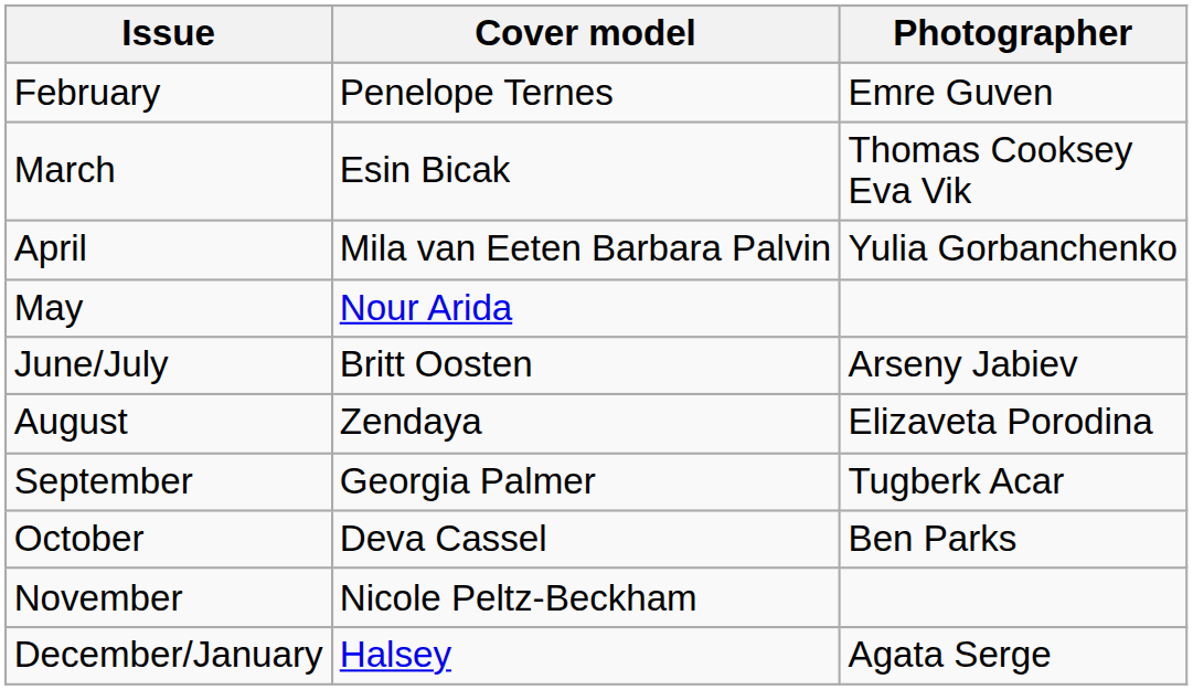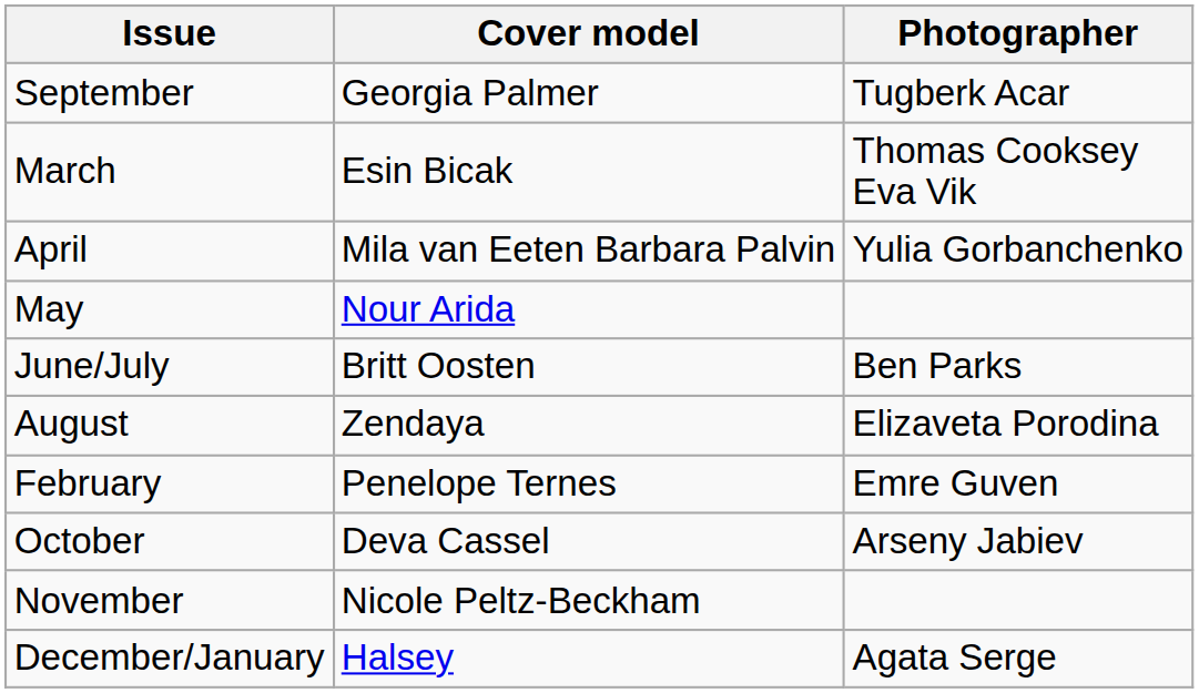rows swapped: February <-> September
June/July | Photographer: Arseny Jabiev -> Ben Parks
October | Photographer: Ben Parks -> Arseny Jabiev
